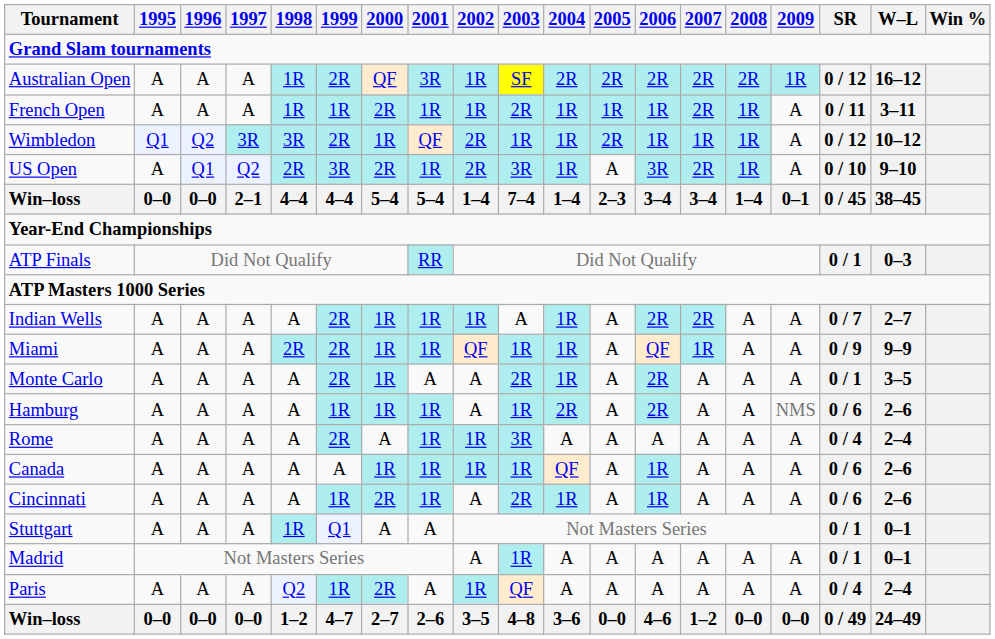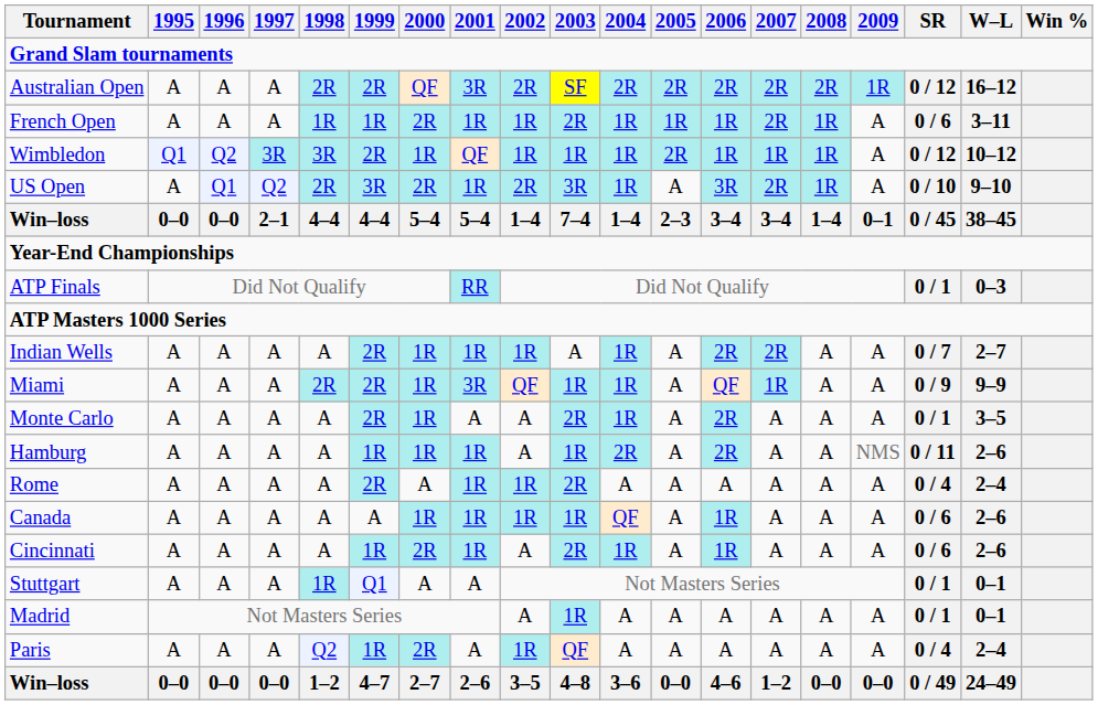Australian Open | 1998: 1R -> 2R
Australian Open | 2002: 1R -> 2R
French Open | SR: 0 / 11 -> 0 / 6
Wimbledon | 2002: 2R -> 1R
Miami | 2001: 1R -> 3R
Hamburg | SR: 0 / 6 -> 0 / 11
Rome | 2003: 3R -> 2R
